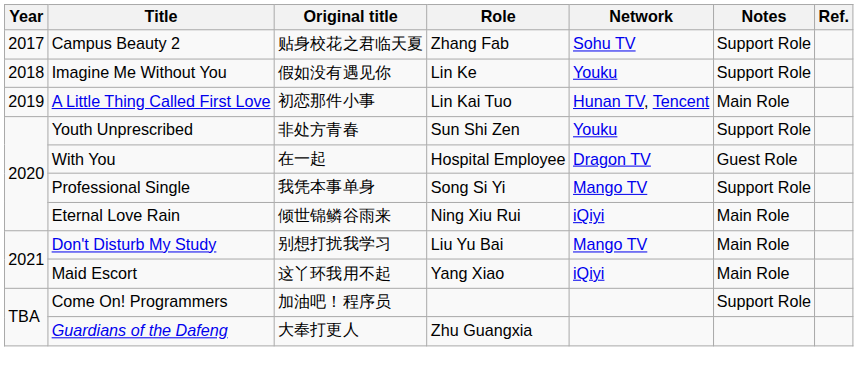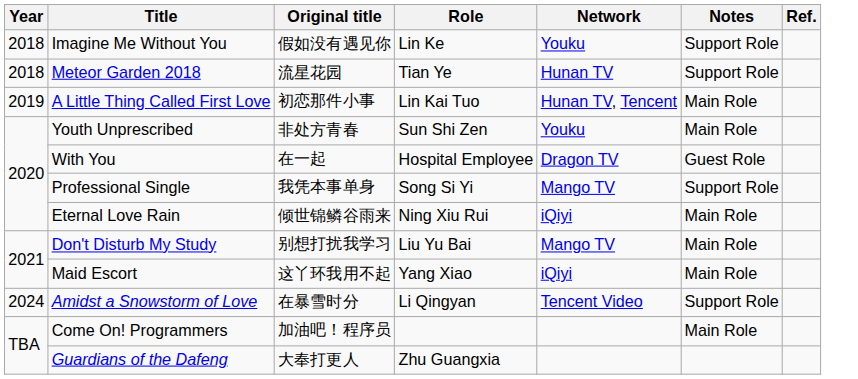- row: 2017 | Campus Beauty 2 | 贴身校花之君临天夏 | Zhang Fab | Sohu TV | Support Role
+ row: 2018 | Meteor Garden 2018 | 流星花园 | Tian Ye | Hunan TV | Support Role
Youth Unprescribed | Notes: Support Role -> Main Role
+ row: 2024 | Amidst a Snowstorm of Love | 在暴雪时分 | Li Qingyan | Tencent Video | Support Role
Come On! Programmers | Notes: Support Role -> Main Role
